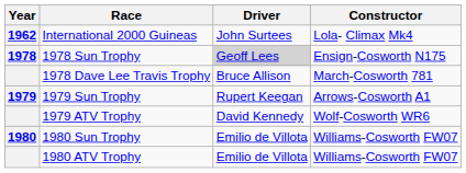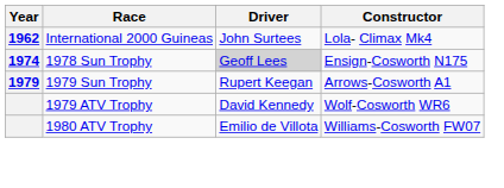1978 Sun Trophy | Year: 1978 -> 1974
- row: 1978 Dave Lee Travis Trophy | Bruce Allison | March-Cosworth 781
- row: 1980 | 1980 Sun Trophy | Emilio de Villota | Williams-Cosworth FW07
